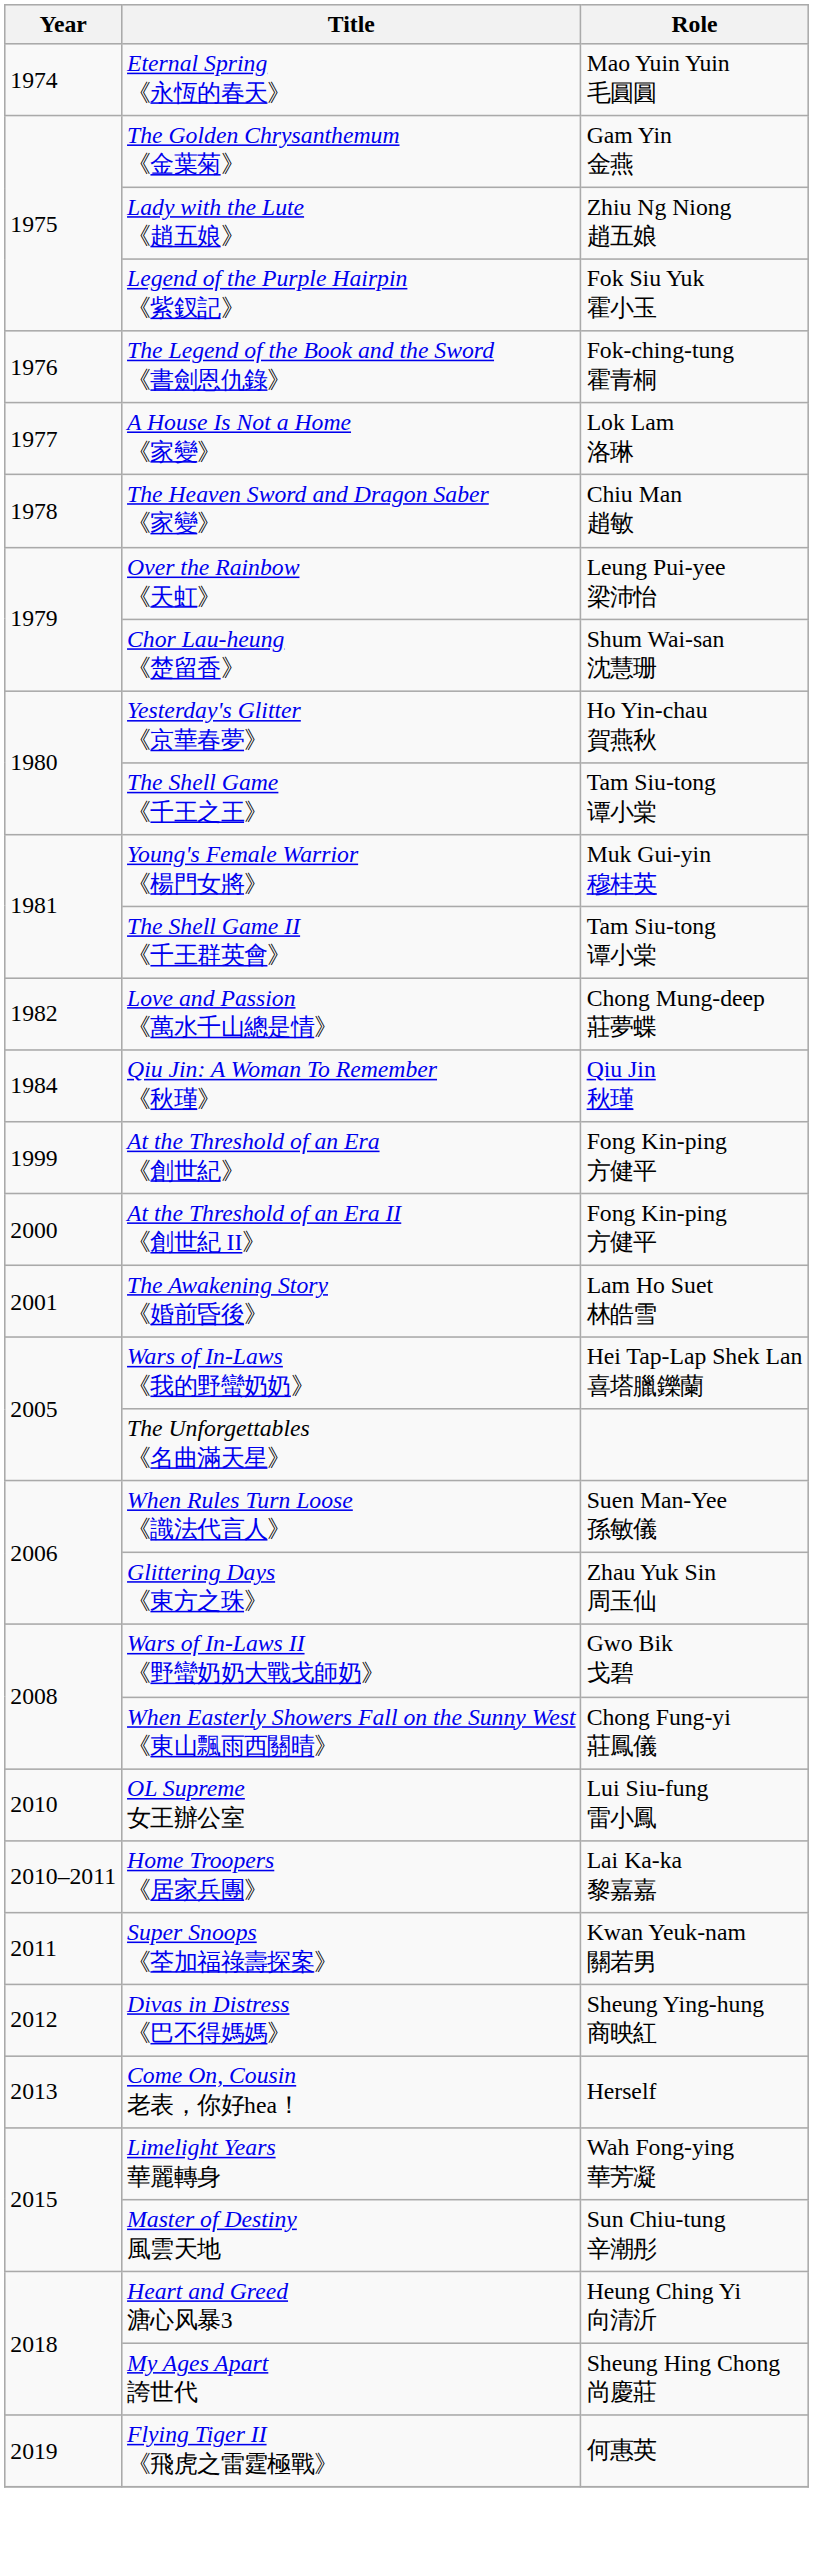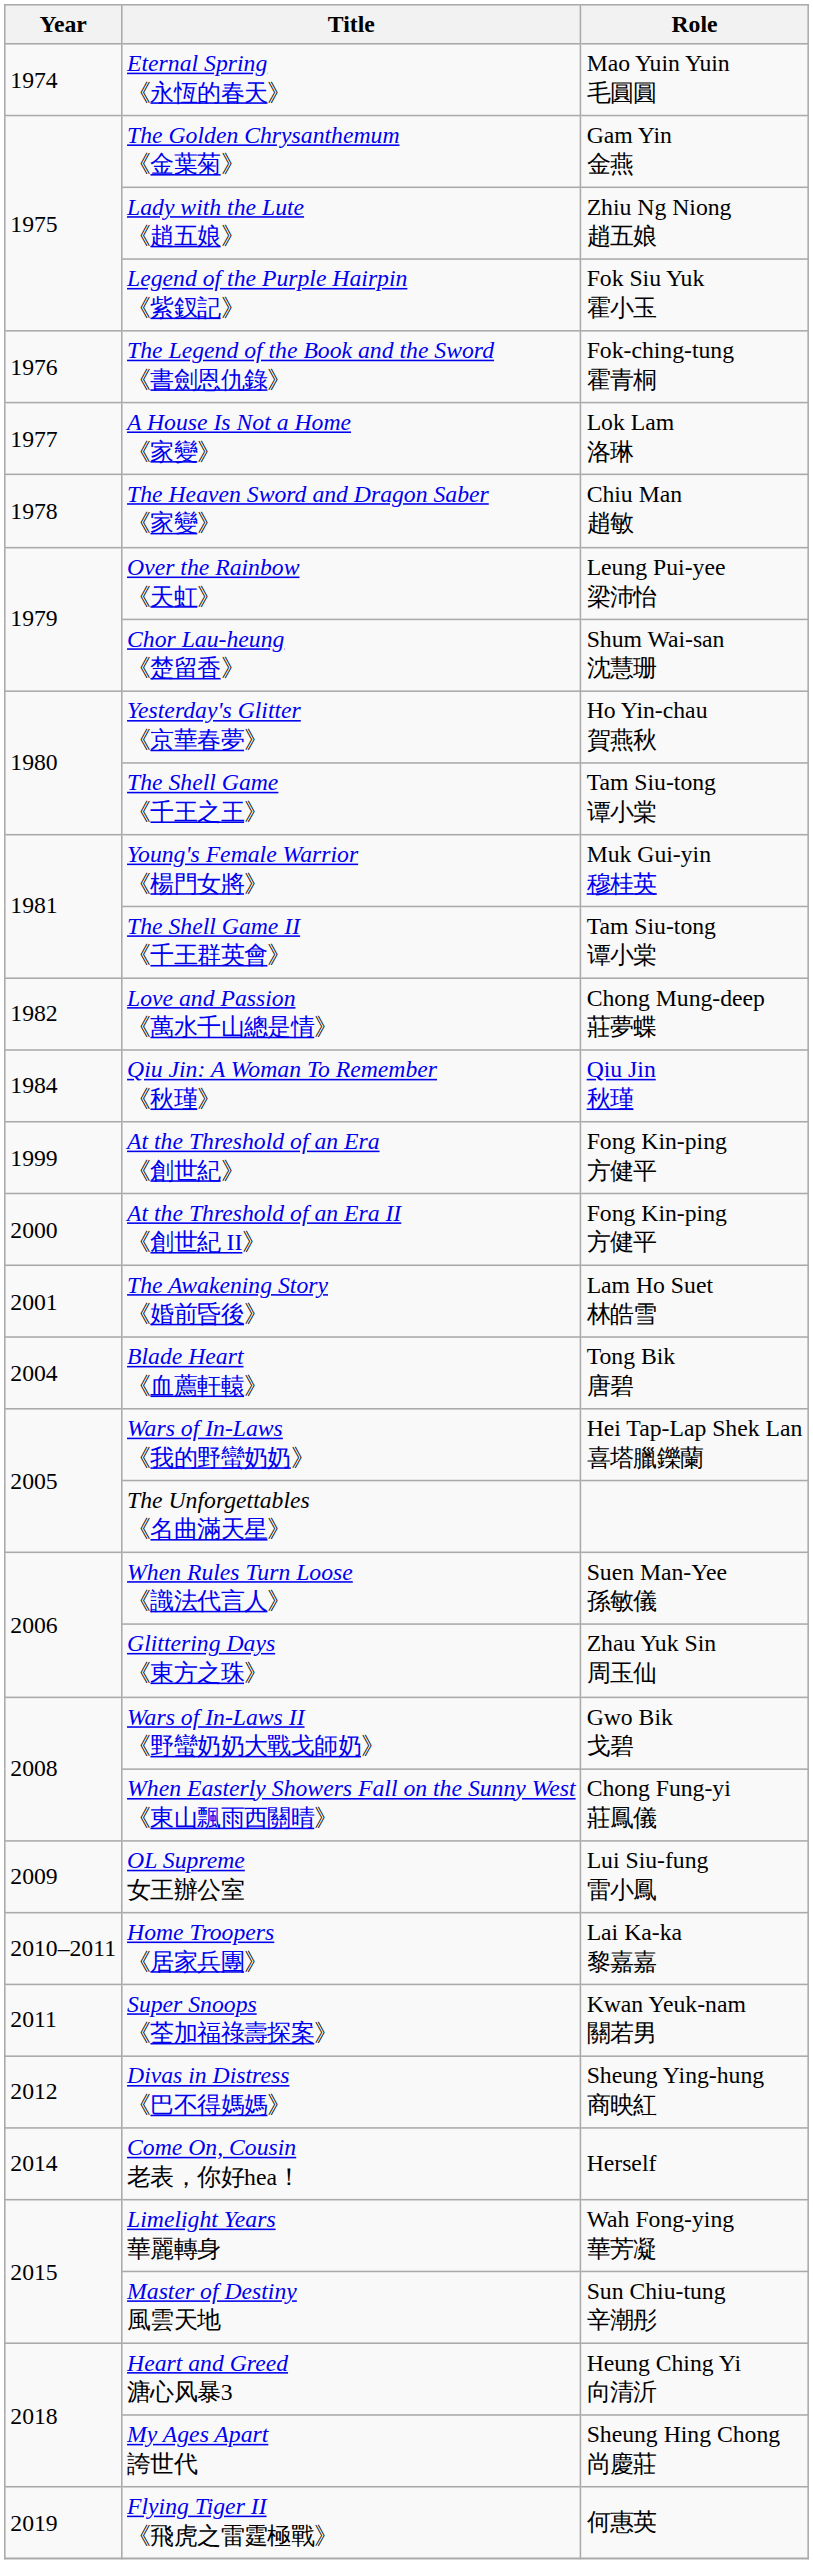+ row: 2004 | Blade Heart 《血薦軒轅》 | Tong Bik 唐碧
OL Supreme 女王辦公室 | Year: 2010 -> 2009
Come On, Cousin 老表，你好hea！ | Year: 2013 -> 2014
